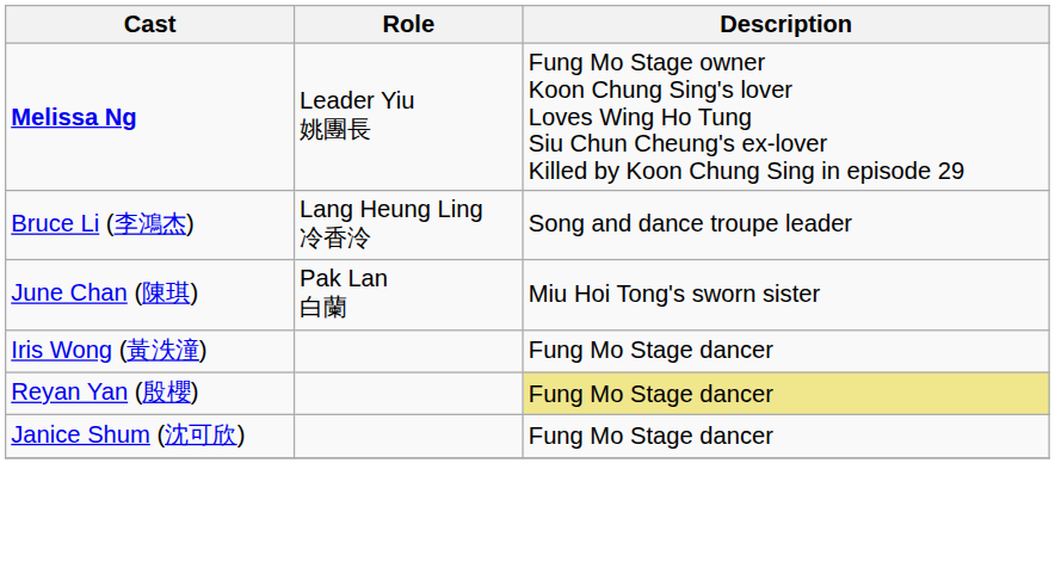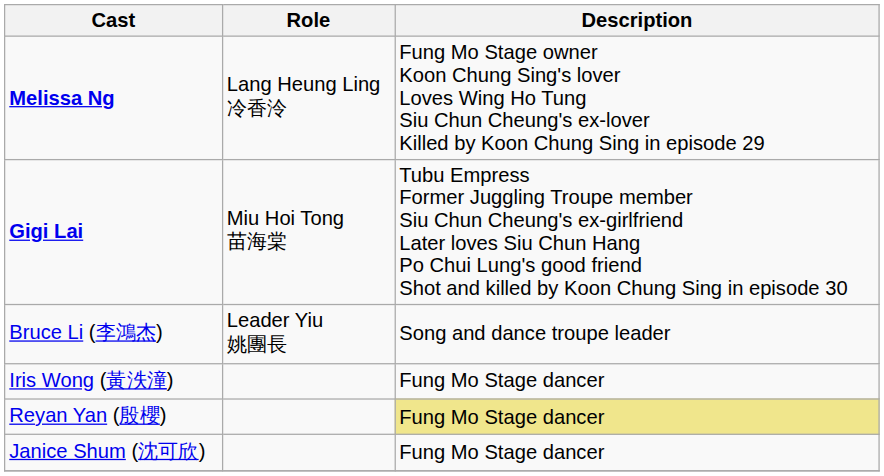Melissa Ng | Role: Leader Yiu 姚團長 -> Lang Heung Ling 冷香泠
+ row: Gigi Lai | Miu Hoi Tong 苗海棠 | Tubu Empress Former Juggling Troupe member Siu Chun Cheung's ex-girlfriend Later loves Siu Chun Hang Po Chui Lung's good friend Shot and killed by Koon Chung Sing in episode 30
Bruce Li (李鴻杰) | Role: Lang Heung Ling 冷香泠 -> Leader Yiu 姚團長
- row: June Chan (陳琪) | Pak Lan 白蘭 | Miu Hoi Tong's sworn sister
